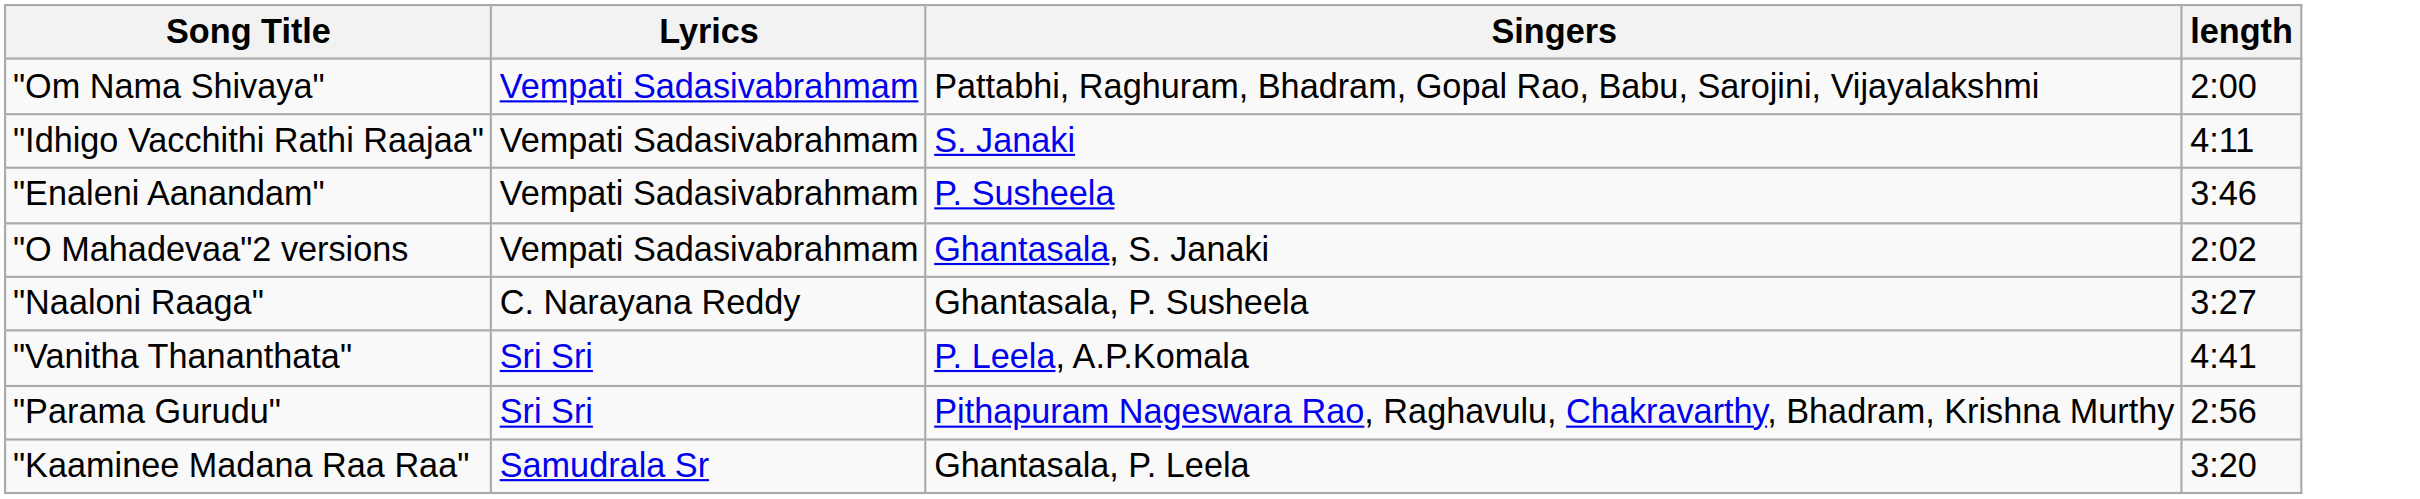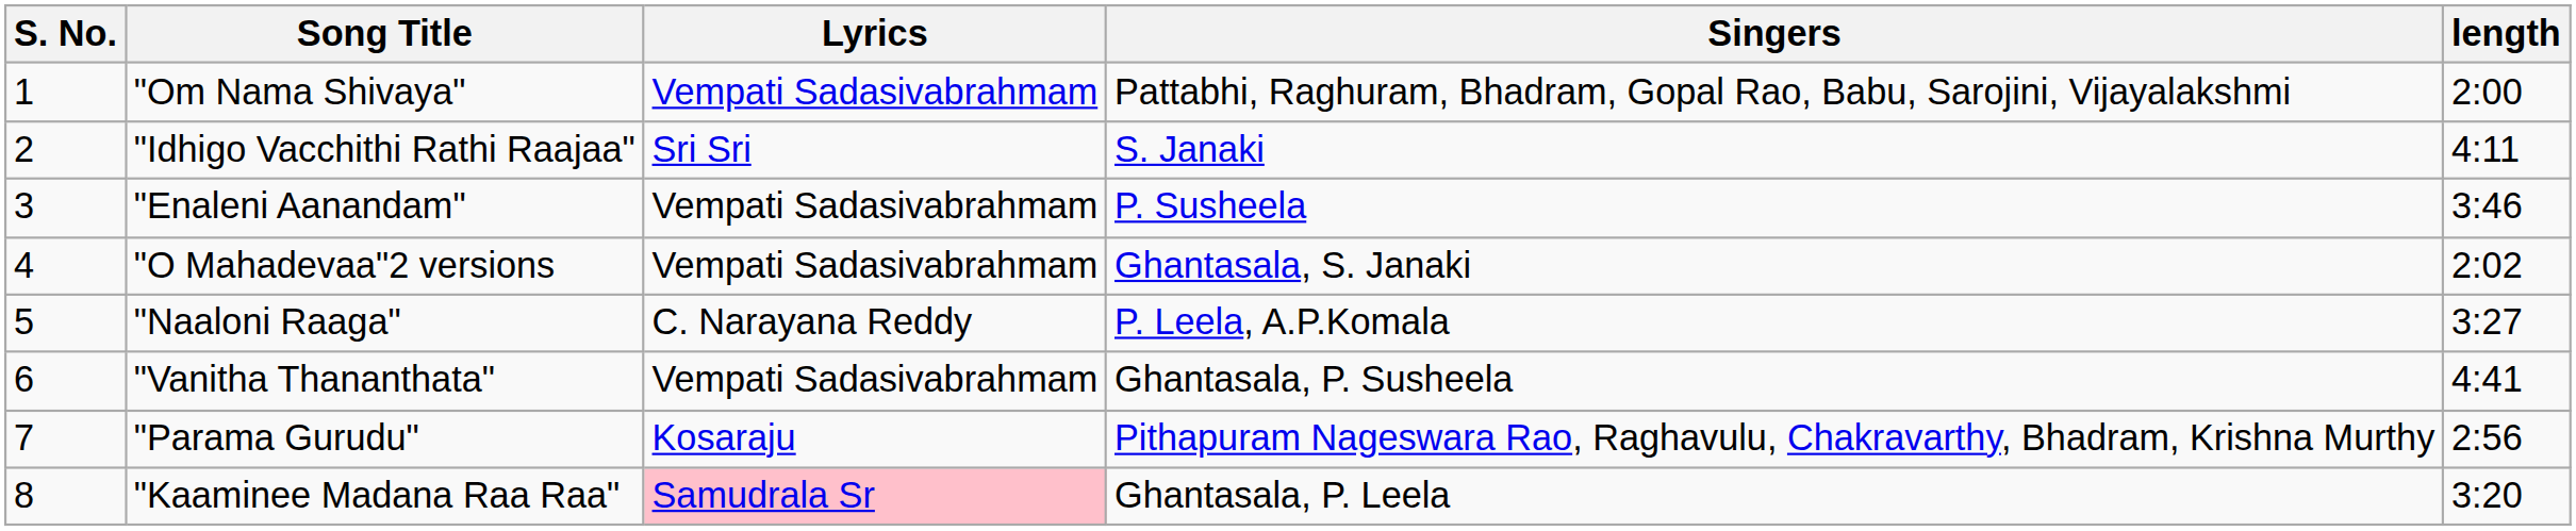+ column: S. No. | 1 | 2 | 3 | 4 | 5 | 6 | 7 | 8
"Idhigo Vacchithi Rathi Raajaa" | Lyrics: Vempati Sadasivabrahmam -> Sri Sri
"Naaloni Raaga" | Singers: Ghantasala, P. Susheela -> P. Leela, A.P.Komala
"Vanitha Thananthata" | Lyrics: Sri Sri -> Vempati Sadasivabrahmam
"Vanitha Thananthata" | Singers: P. Leela, A.P.Komala -> Ghantasala, P. Susheela
"Parama Gurudu" | Lyrics: Sri Sri -> Kosaraju
"Kaaminee Madana Raa Raa" | Lyrics: no background -> pink background
